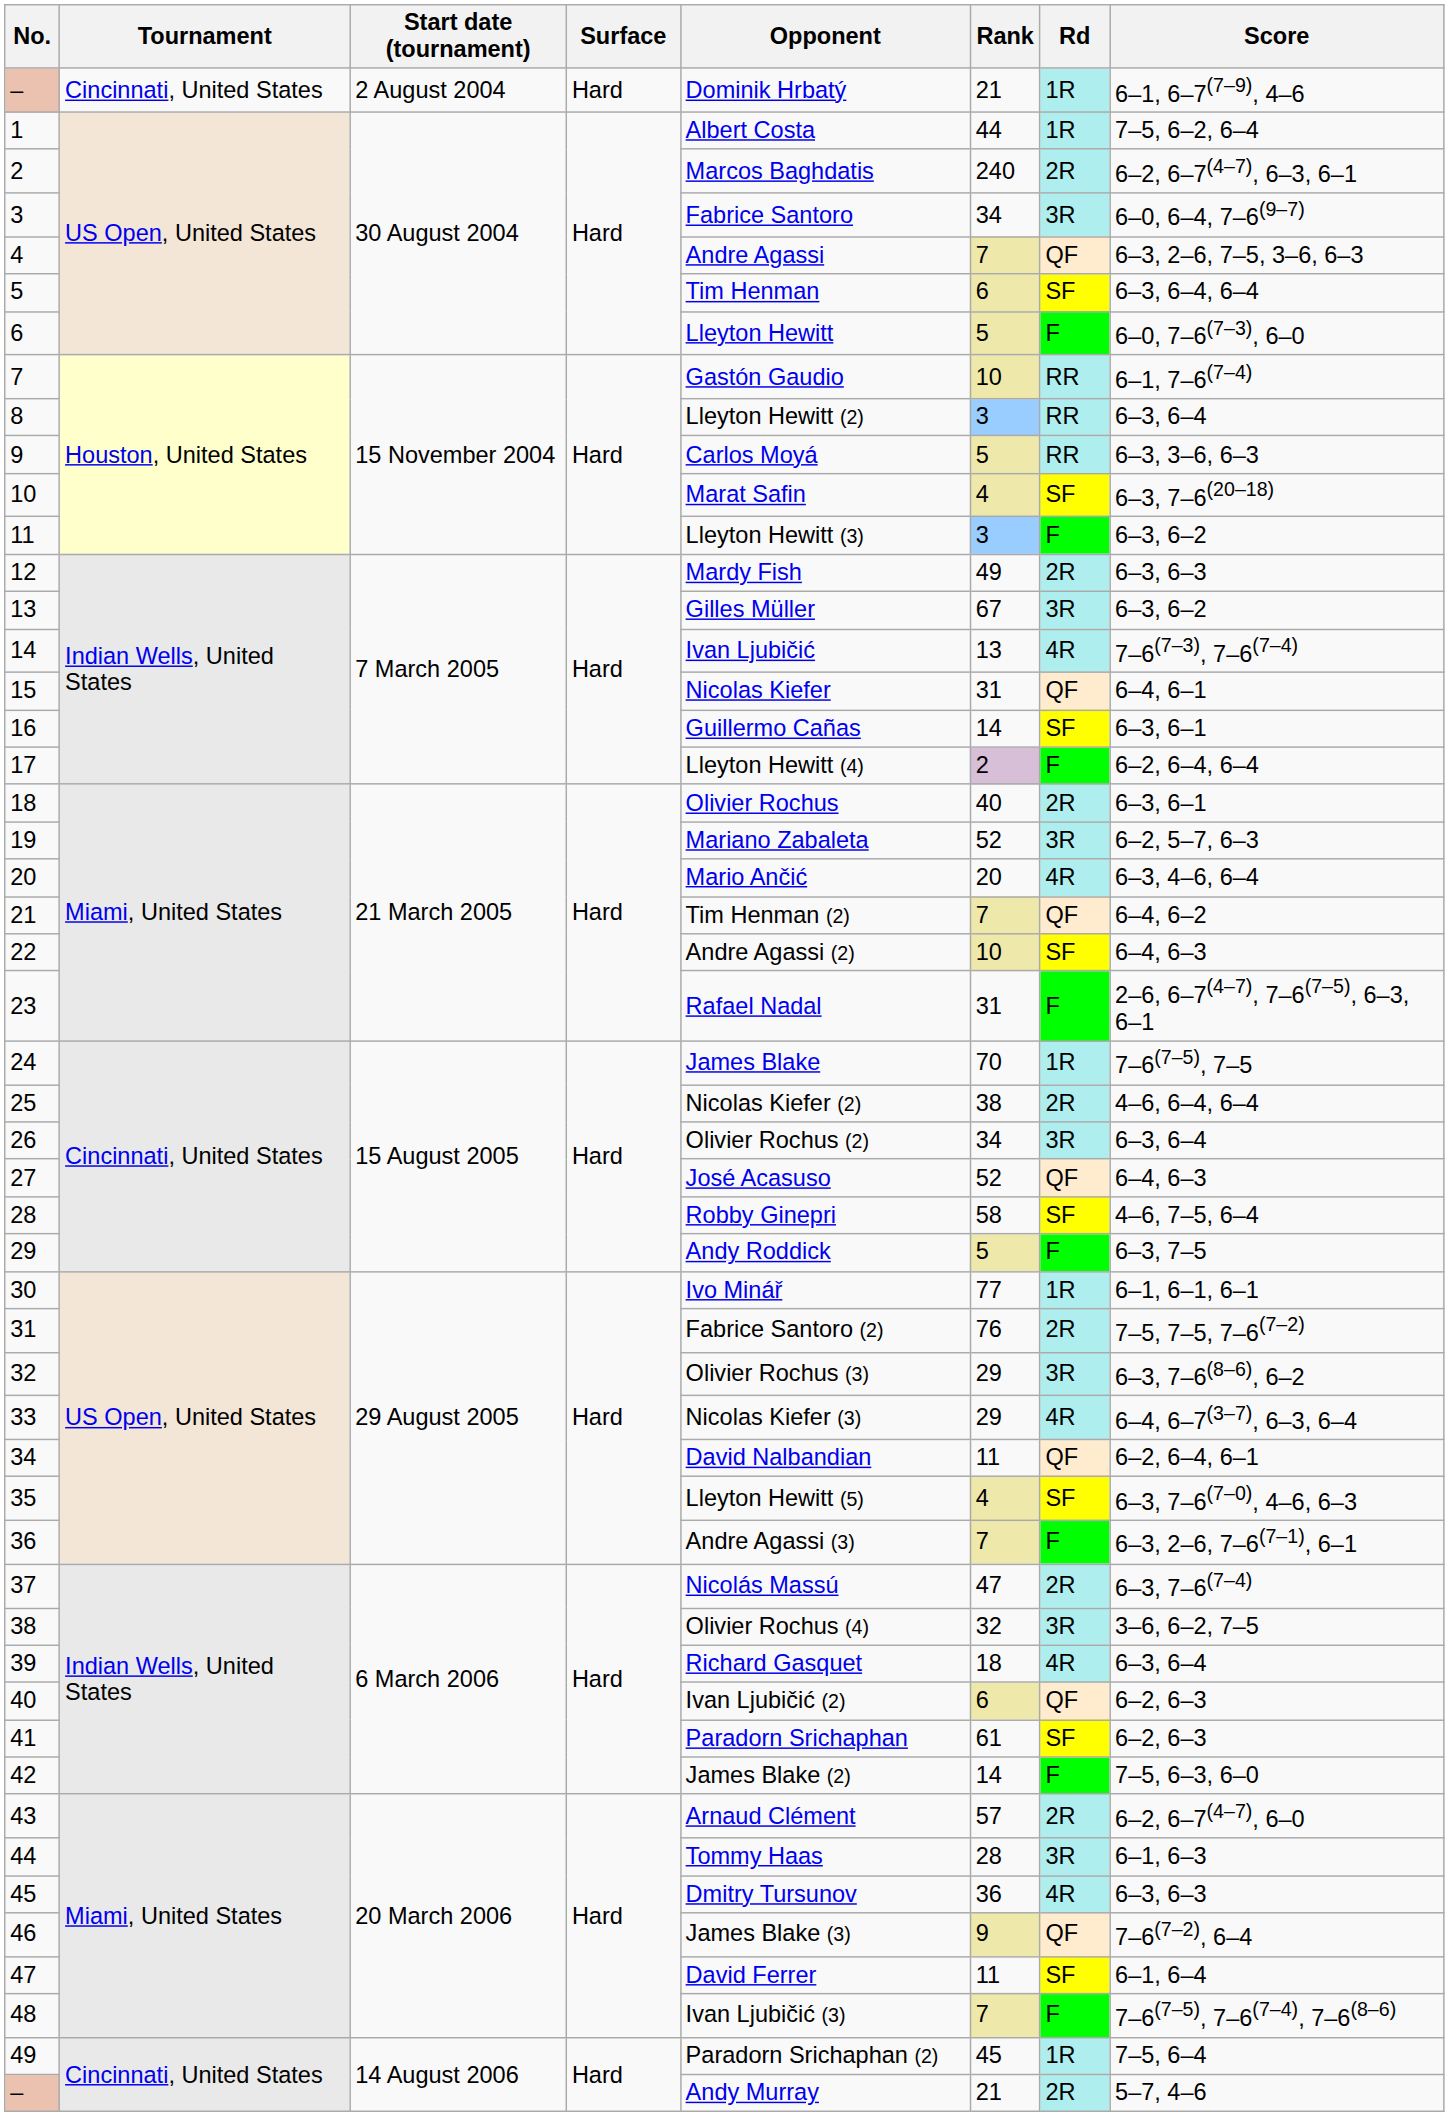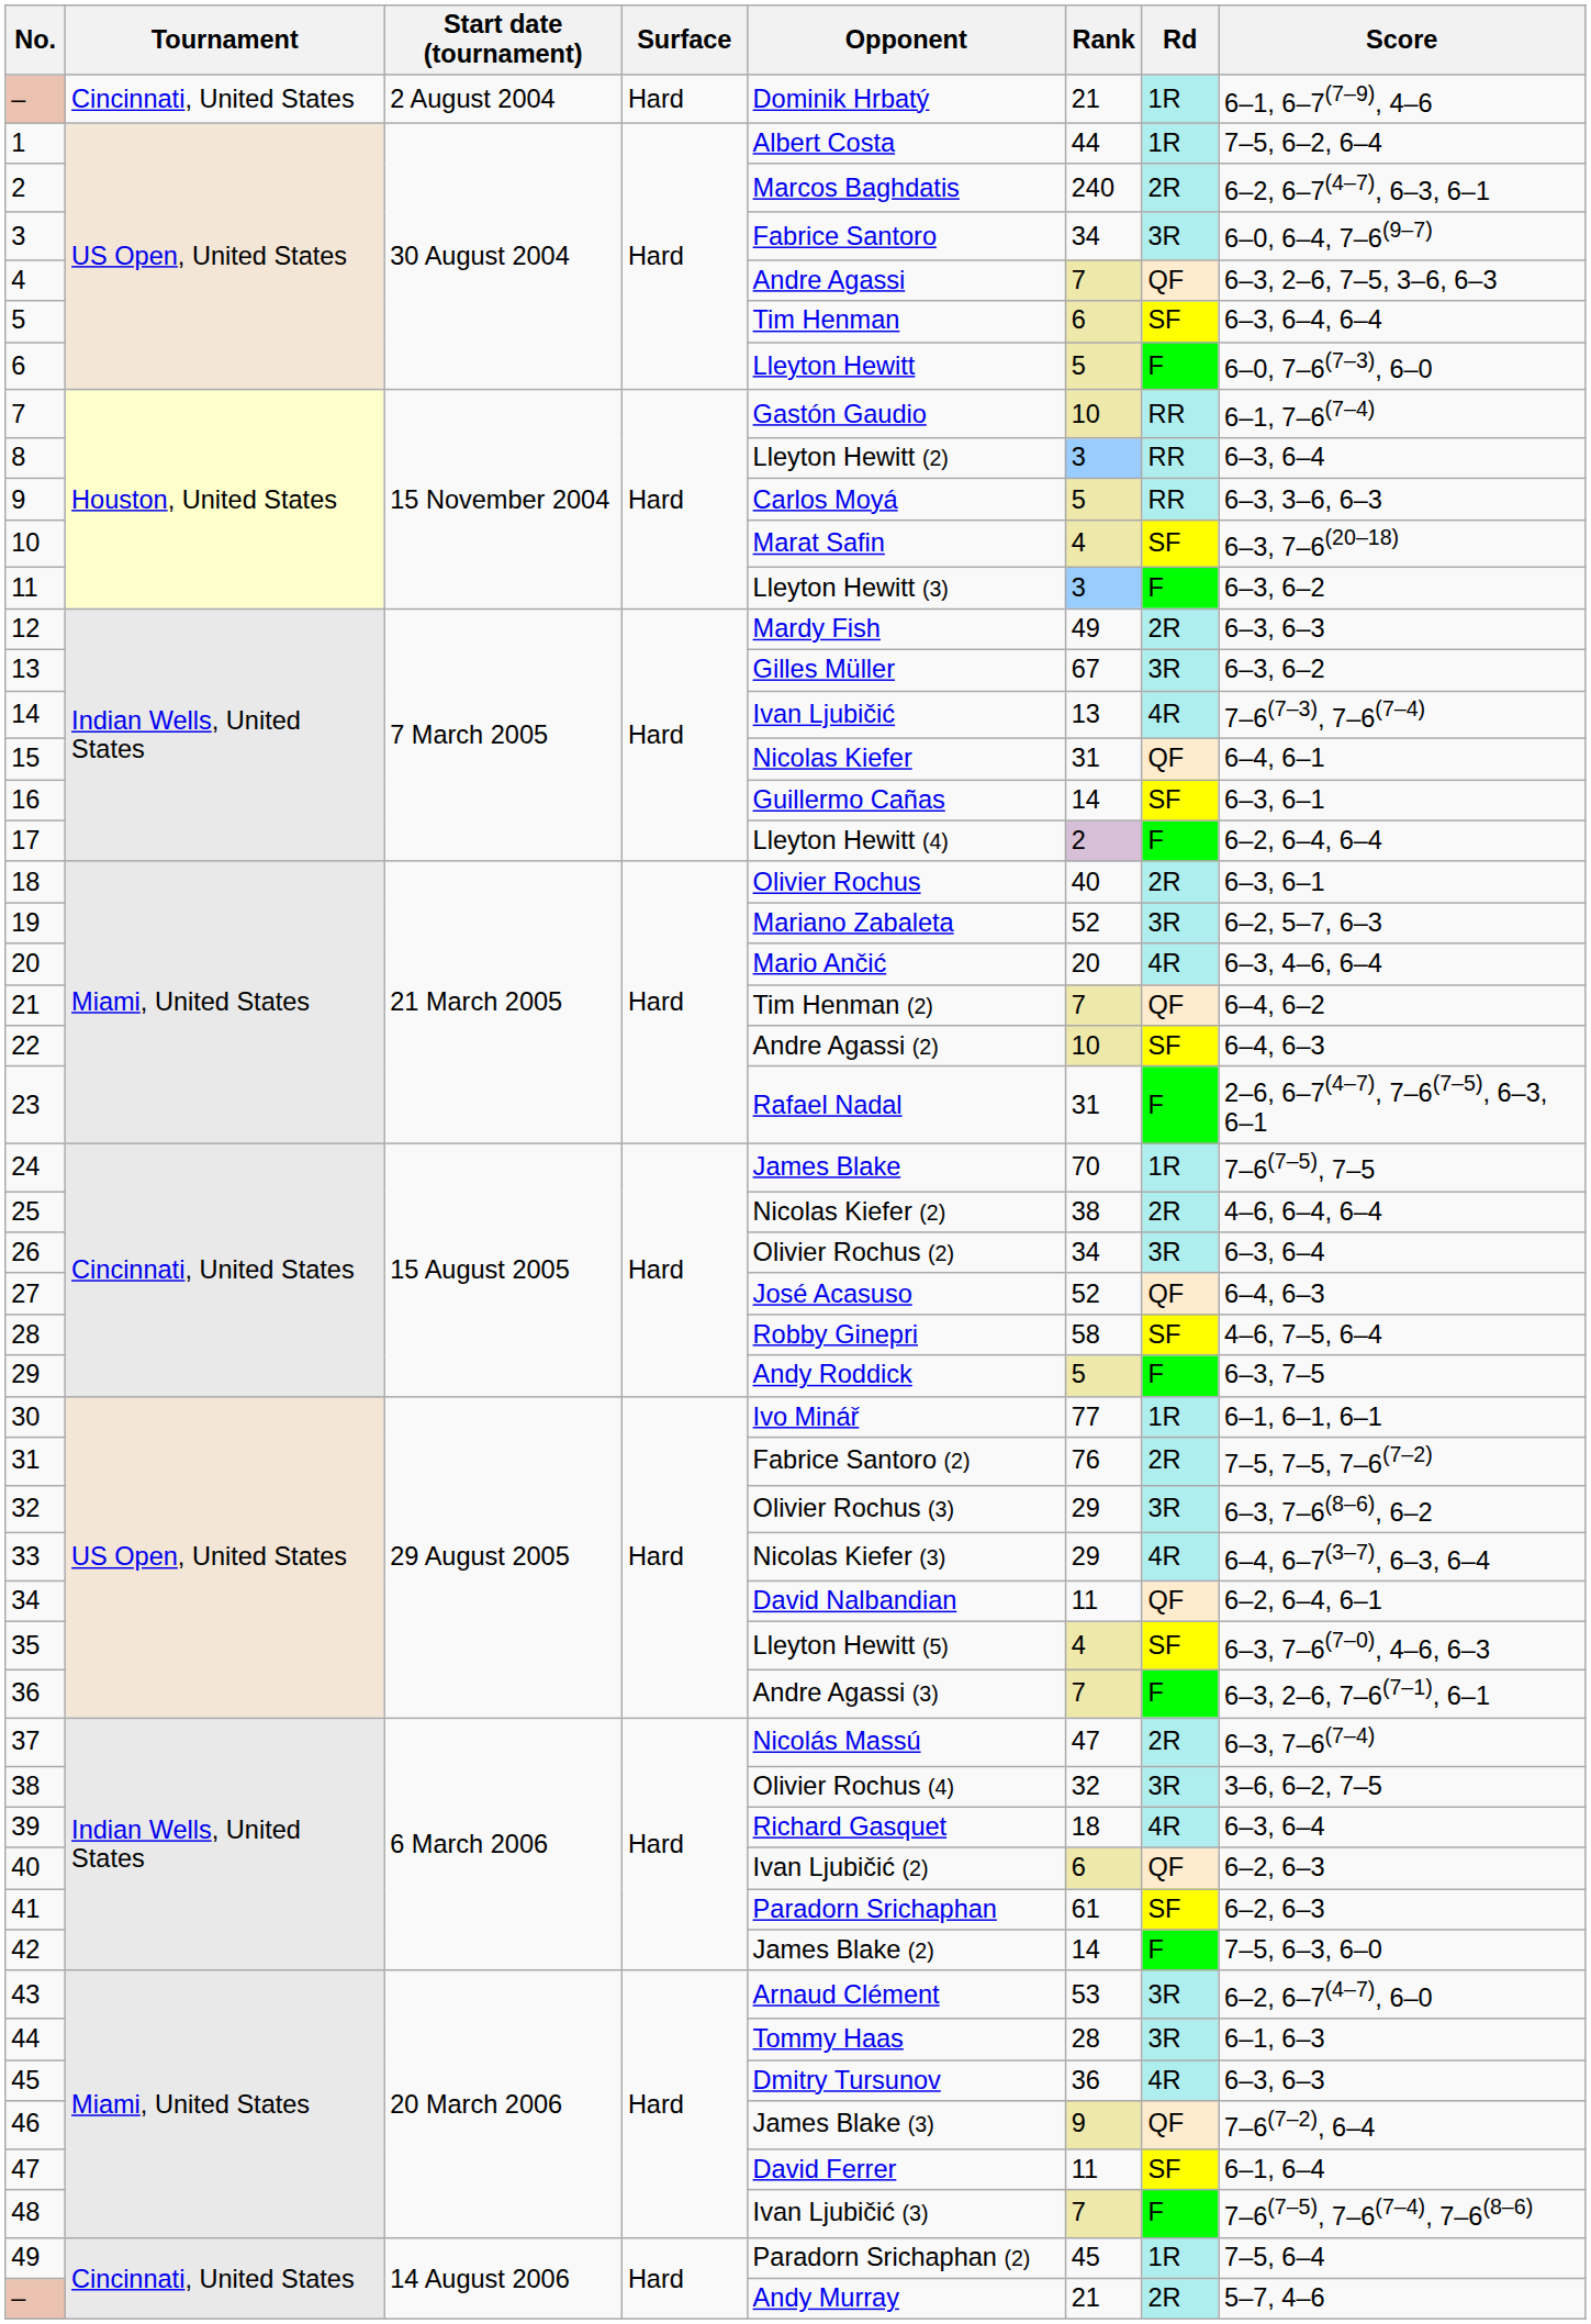43 | Rank: 57 -> 53
43 | Rd: 2R -> 3R
